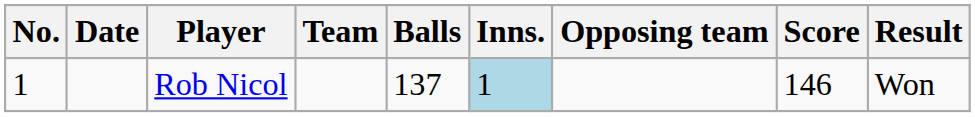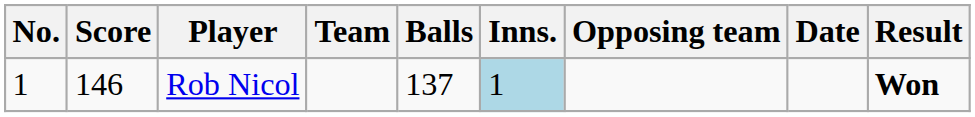columns swapped: Score <-> Date
Rob Nicol | Result: normal -> bold
